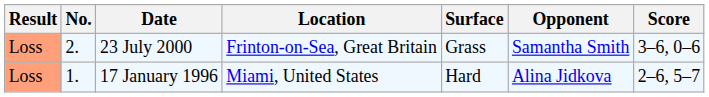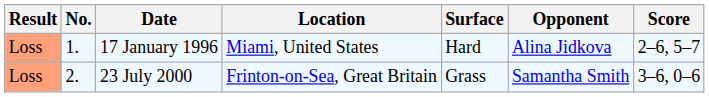rows swapped: 17 January 1996 <-> 23 July 2000
